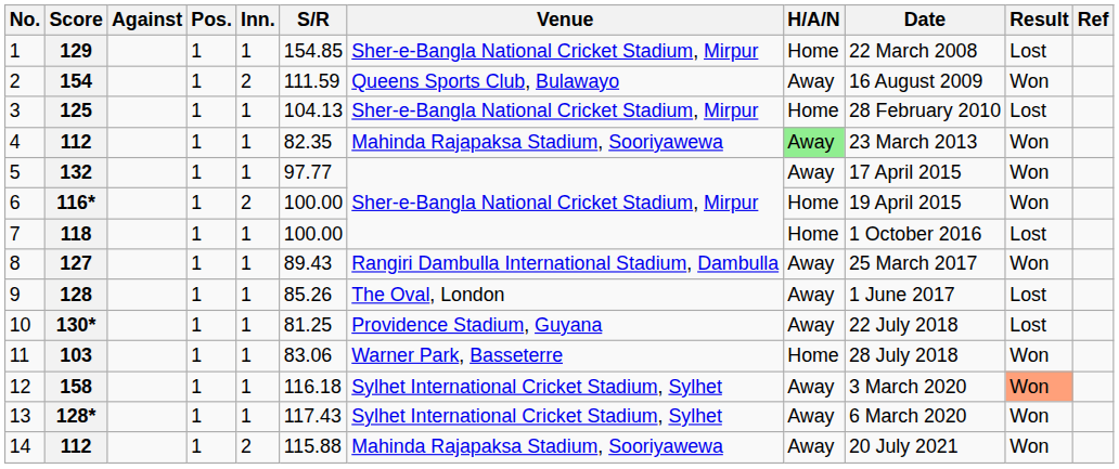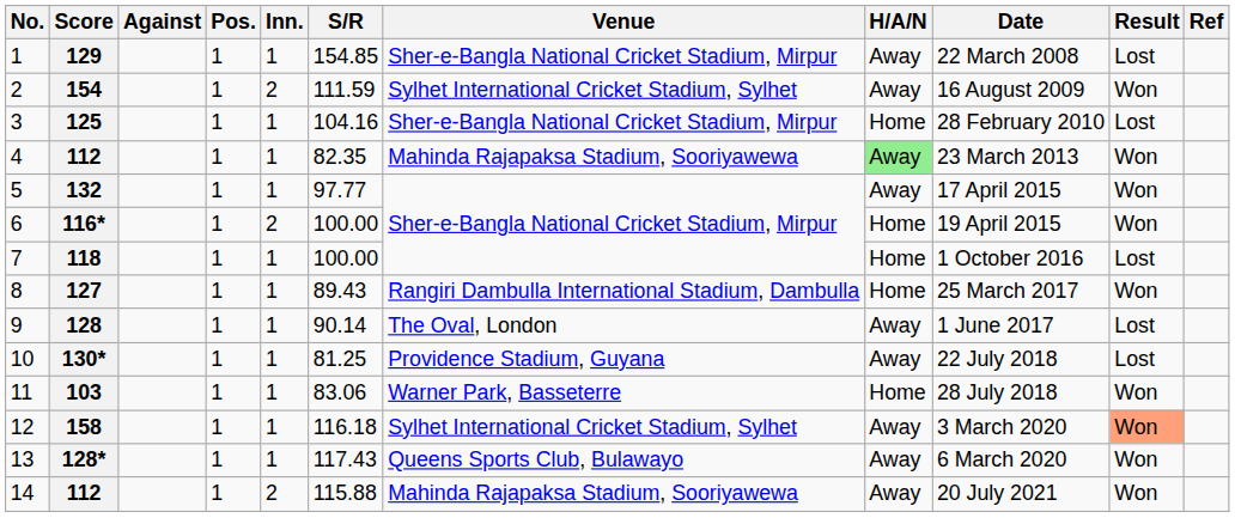129 | H/A/N: Home -> Away
154 | Venue: Queens Sports Club, Bulawayo -> Sylhet International Cricket Stadium, Sylhet
125 | S/R: 104.13 -> 104.16
127 | H/A/N: Away -> Home
128 | S/R: 85.26 -> 90.14
128* | Venue: Sylhet International Cricket Stadium, Sylhet -> Queens Sports Club, Bulawayo
